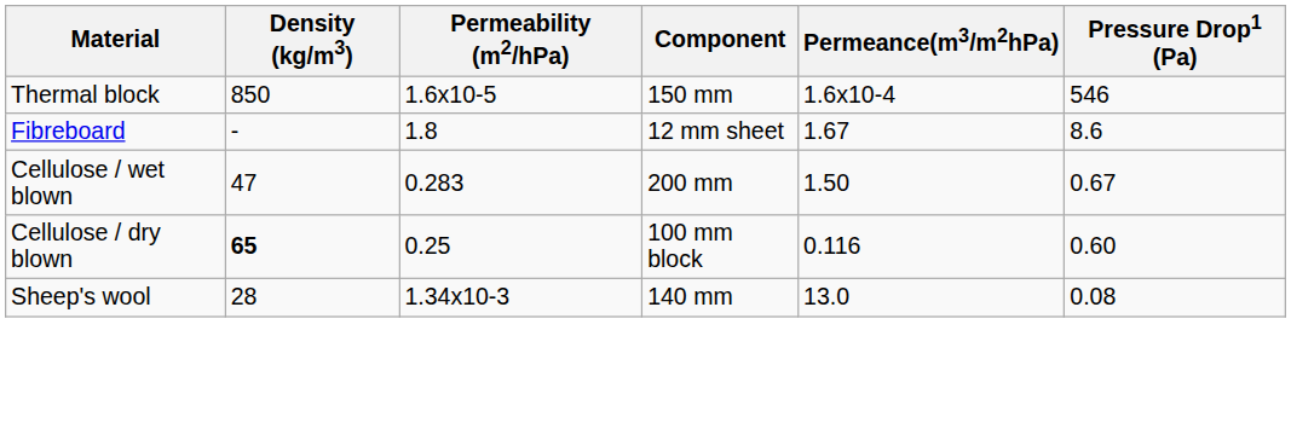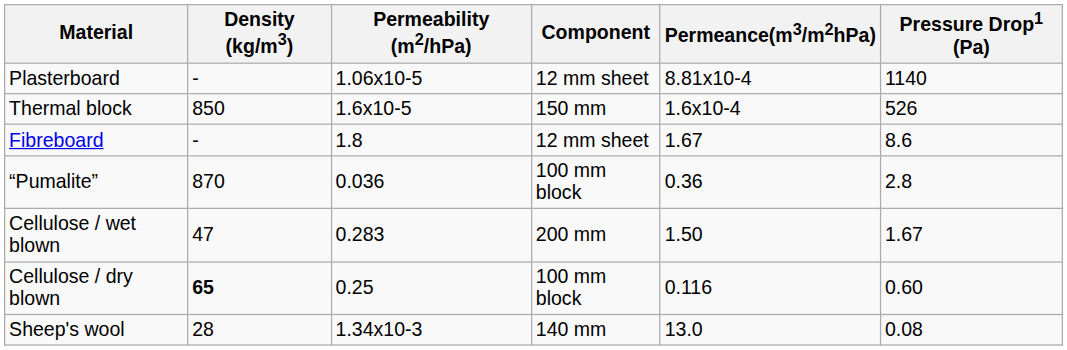+ row: Plasterboard | - | 1.06x10-5 | 12 mm sheet | 8.81x10-4 | 1140
Thermal block | Pressure Drop1 (Pa): 546 -> 526
+ row: “Pumalite” | 870 | 0.036 | 100 mm block | 0.36 | 2.8
Cellulose / wet blown | Pressure Drop1 (Pa): 0.67 -> 1.67
